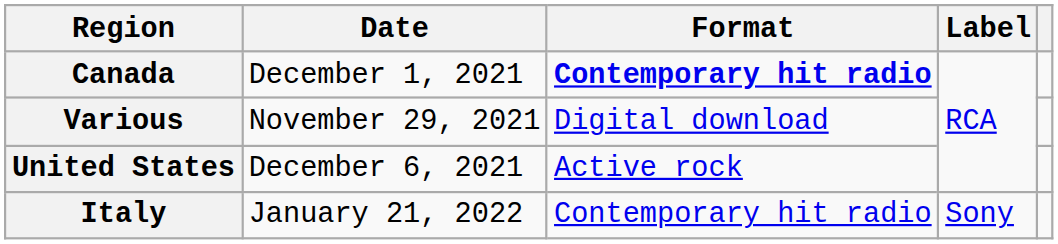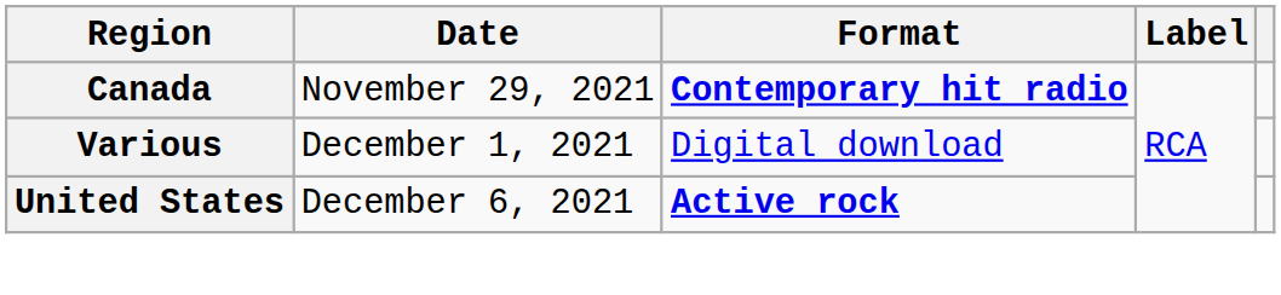Canada | Date: December 1, 2021 -> November 29, 2021
Various | Date: November 29, 2021 -> December 1, 2021
United States | Format: normal -> bold
- row: Italy | January 21, 2022 | Contemporary hit radio | Sony
